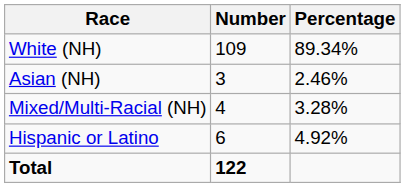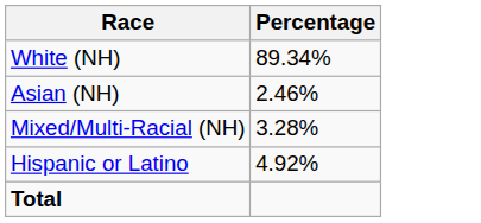- column: Number | 109 | 3 | 4 | 6 | 122
